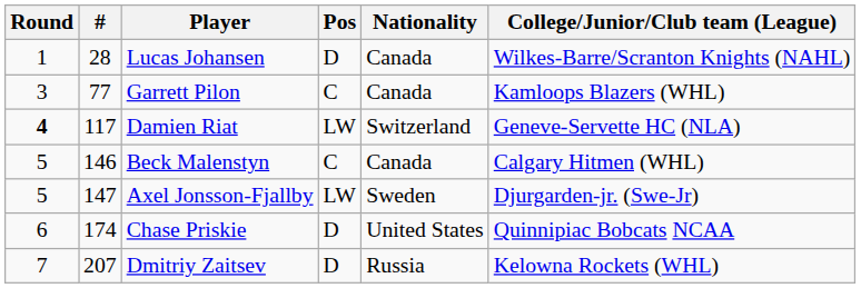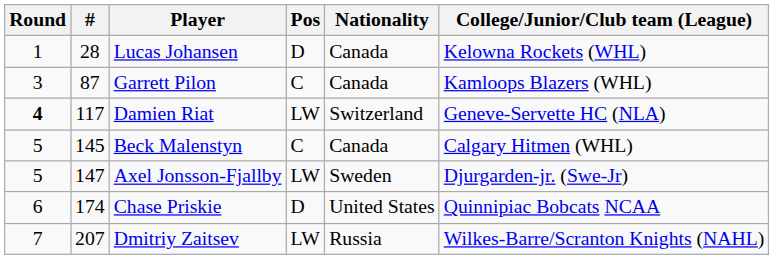Lucas Johansen | College/Junior/Club team (League): Wilkes-Barre/Scranton Knights (NAHL) -> Kelowna Rockets (WHL)
Garrett Pilon | #: 77 -> 87
Beck Malenstyn | #: 146 -> 145
Dmitriy Zaitsev | Pos: D -> LW
Dmitriy Zaitsev | College/Junior/Club team (League): Kelowna Rockets (WHL) -> Wilkes-Barre/Scranton Knights (NAHL)
